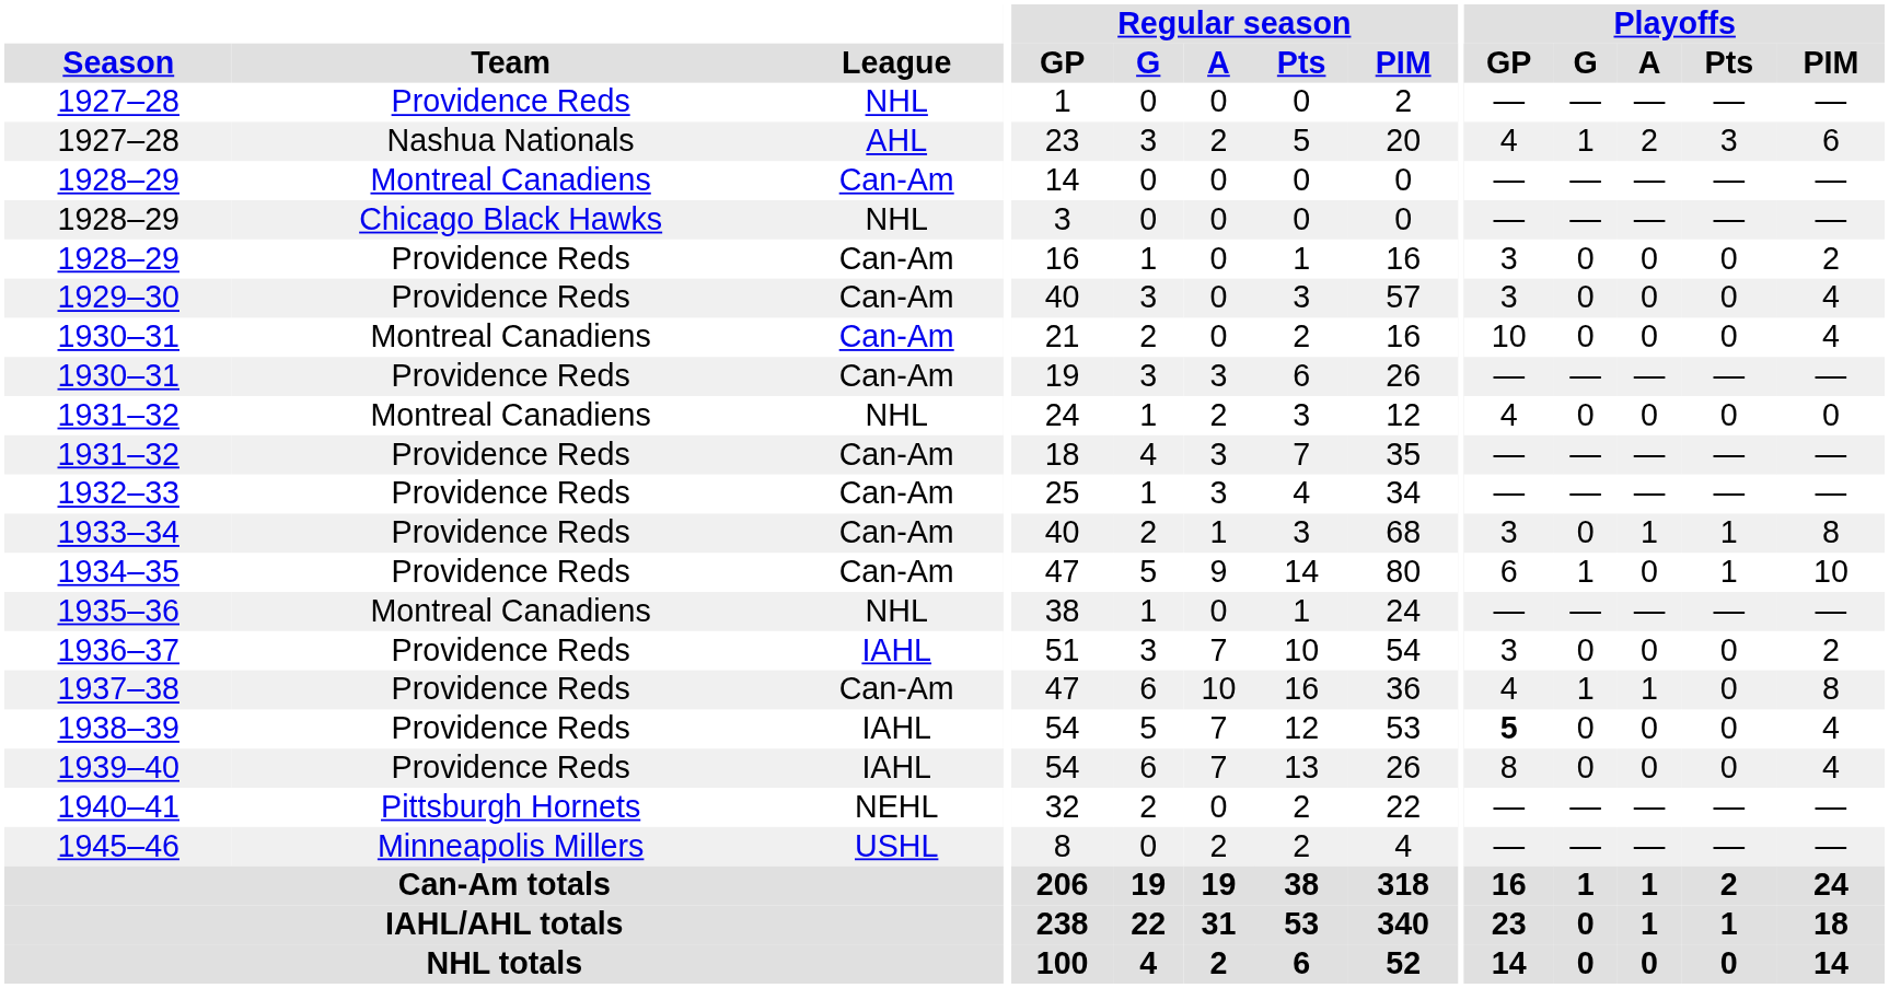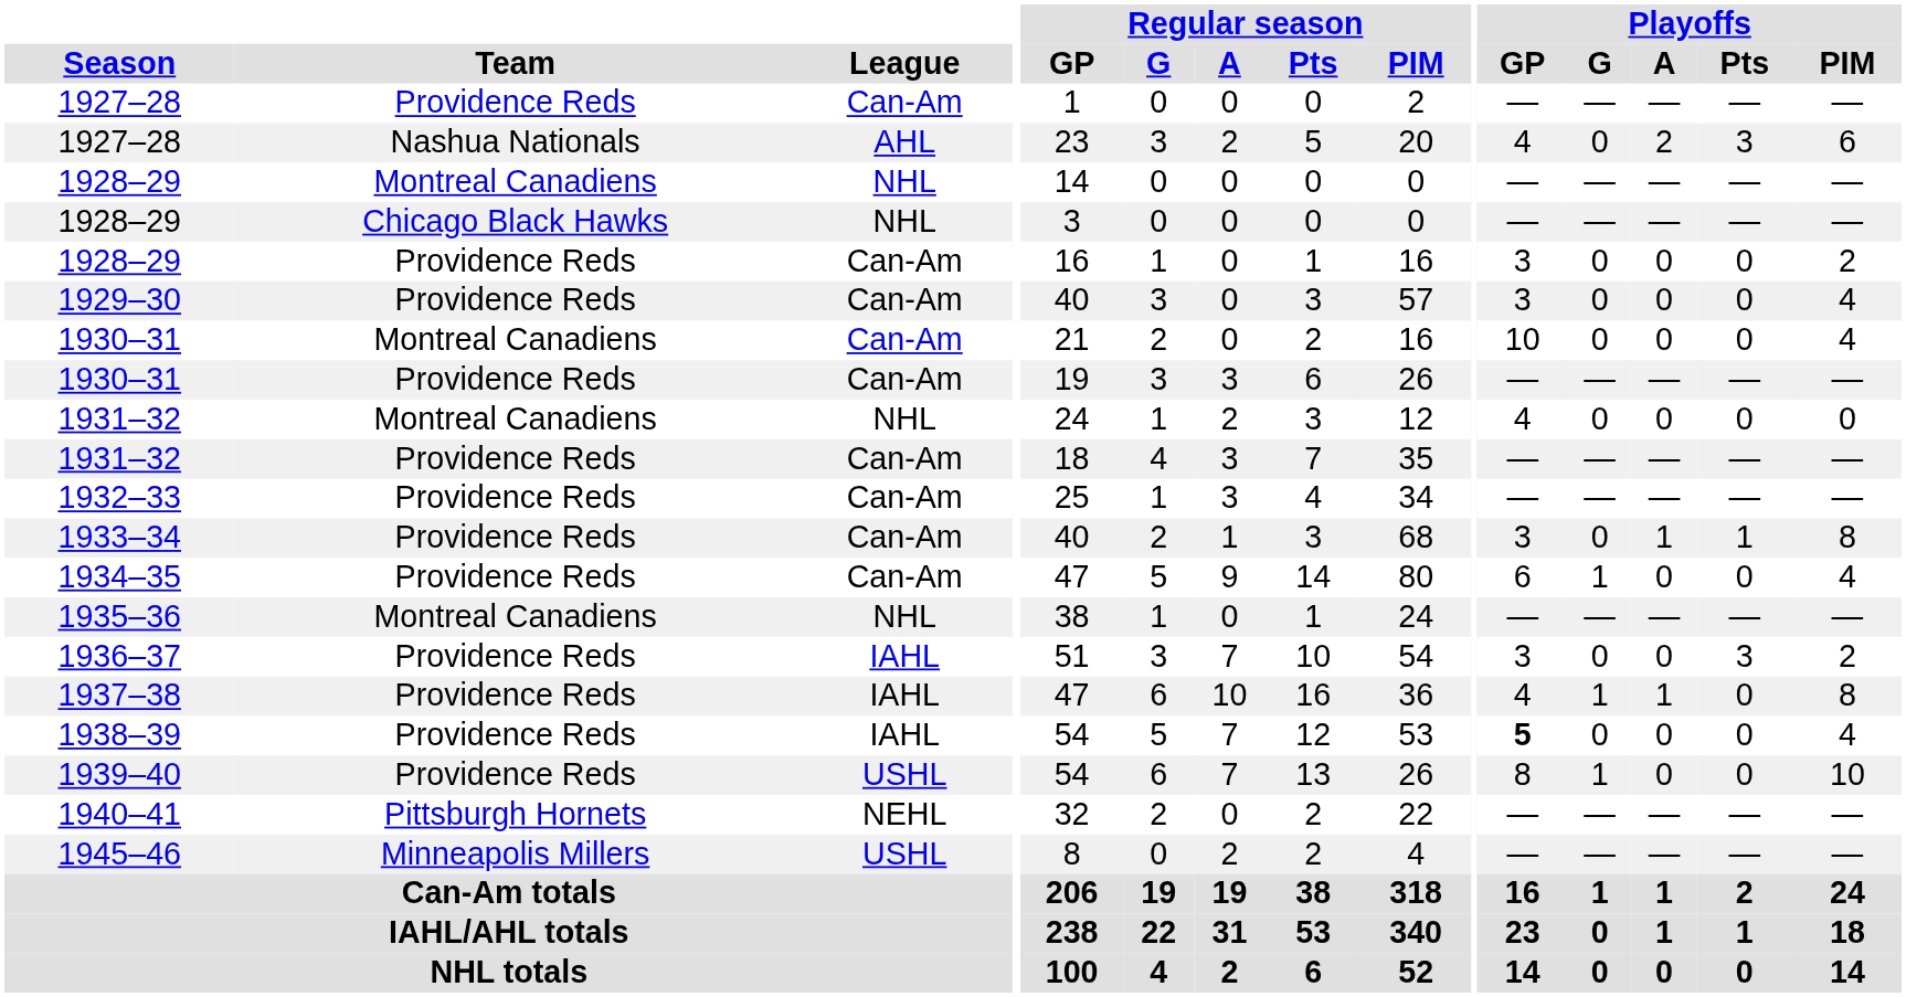1927–28 / Providence Reds | League: NHL -> Can-Am
1927–28 / Nashua Nationals | Playoffs / G: 1 -> 0
1928–29 / Montreal Canadiens | League: Can-Am -> NHL
1934–35 | Playoffs / Pts: 1 -> 0
1934–35 | Playoffs / PIM: 10 -> 4
1936–37 | Playoffs / Pts: 0 -> 3
1937–38 | League: Can-Am -> IAHL
1939–40 | League: IAHL -> USHL
1939–40 | Playoffs / G: 0 -> 1
1939–40 | Playoffs / PIM: 4 -> 10
